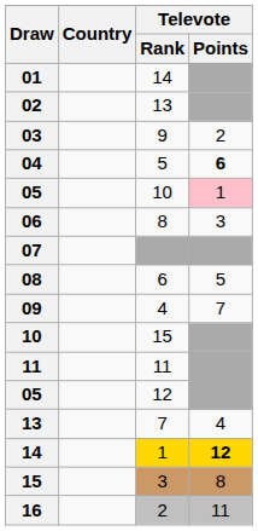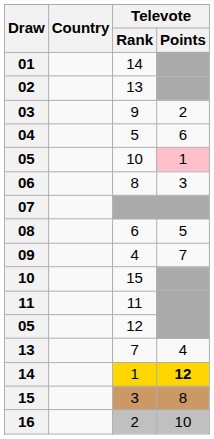04 | Televote / Points: bold -> normal
16 | Televote / Points: 11 -> 10
